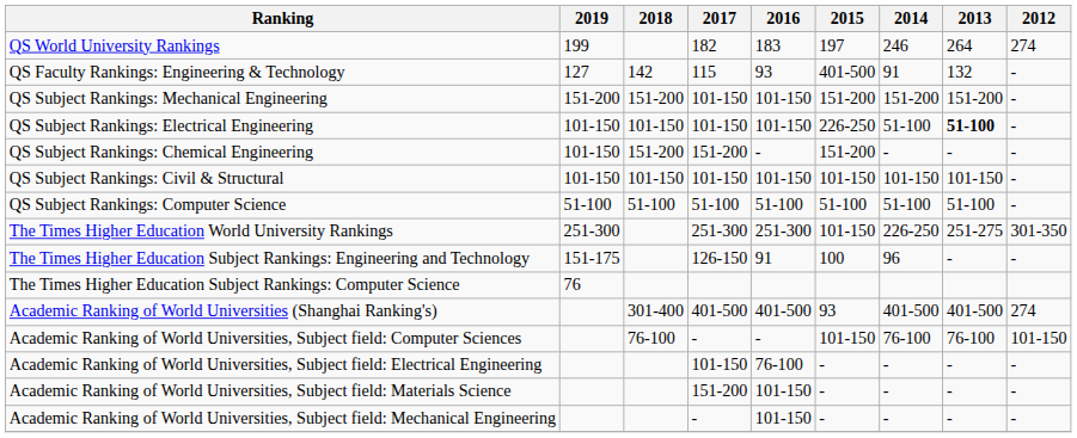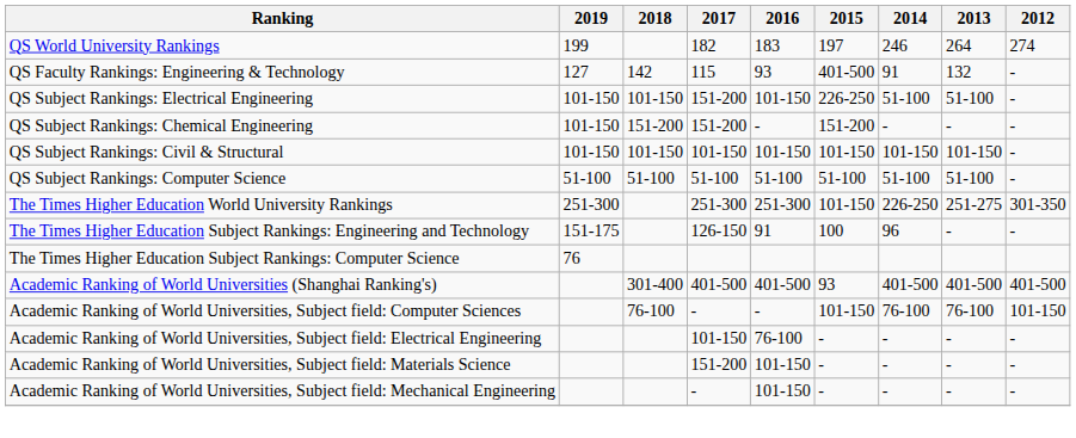- row: QS Subject Rankings: Mechanical Engineering | 151-200 | 151-200 | 101-150 | 101-150 | 151-200 | 151-200 | 151-200 | -
QS Subject Rankings: Electrical Engineering | 2017: 101-150 -> 151-200
QS Subject Rankings: Electrical Engineering | 2013: bold -> normal
Academic Ranking of World Universities (Shanghai Ranking's) | 2012: 274 -> 401-500
